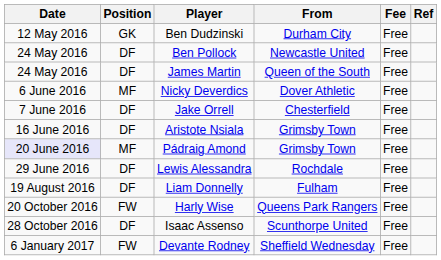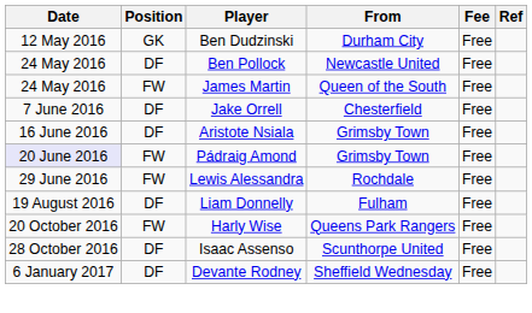James Martin | Position: DF -> FW
- row: 6 June 2016 | MF | Nicky Deverdics | Dover Athletic | Free
Pádraig Amond | Position: MF -> FW
Lewis Alessandra | Position: DF -> FW
Devante Rodney | Position: FW -> DF
